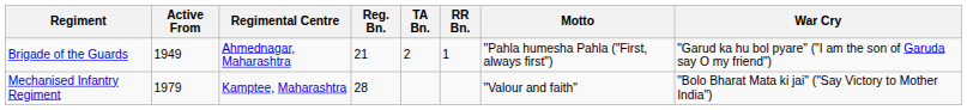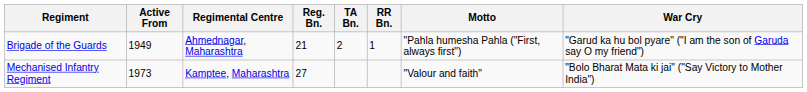Mechanised Infantry Regiment | Active From: 1979 -> 1973
Mechanised Infantry Regiment | Reg. Bn.: 28 -> 27
